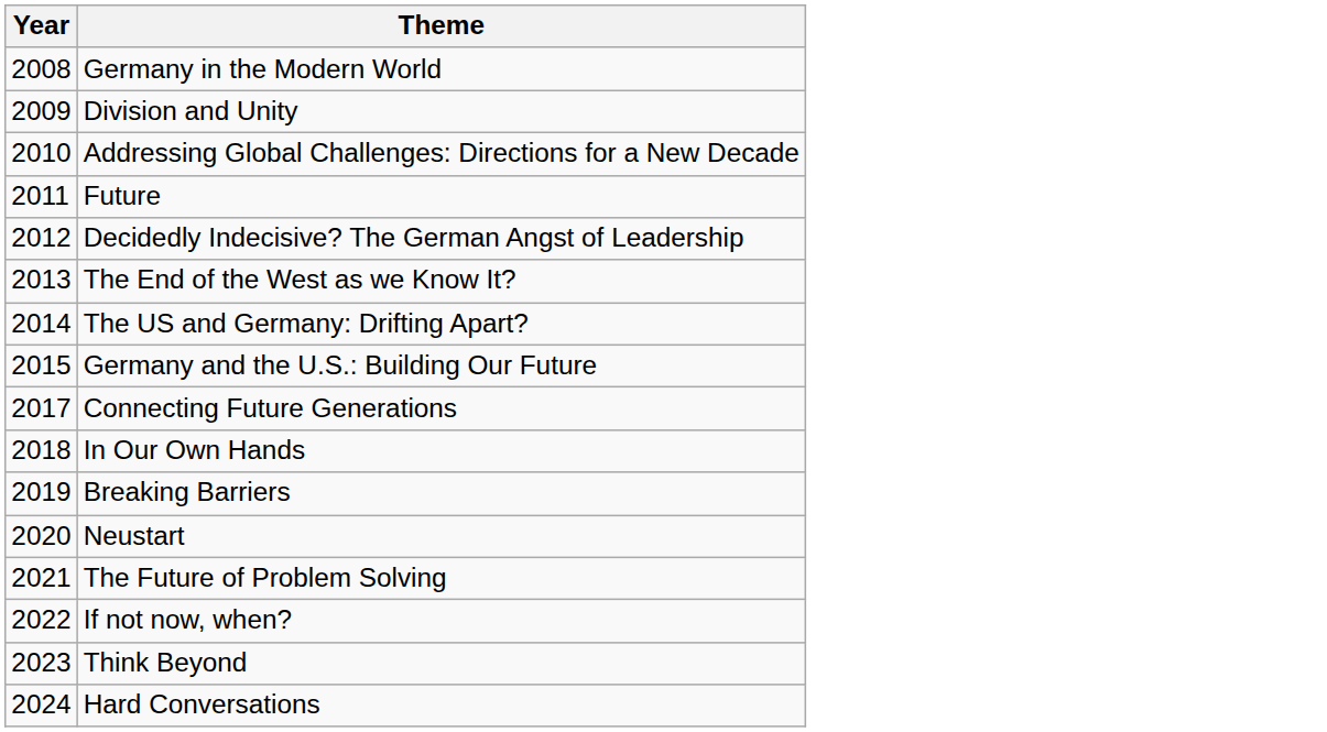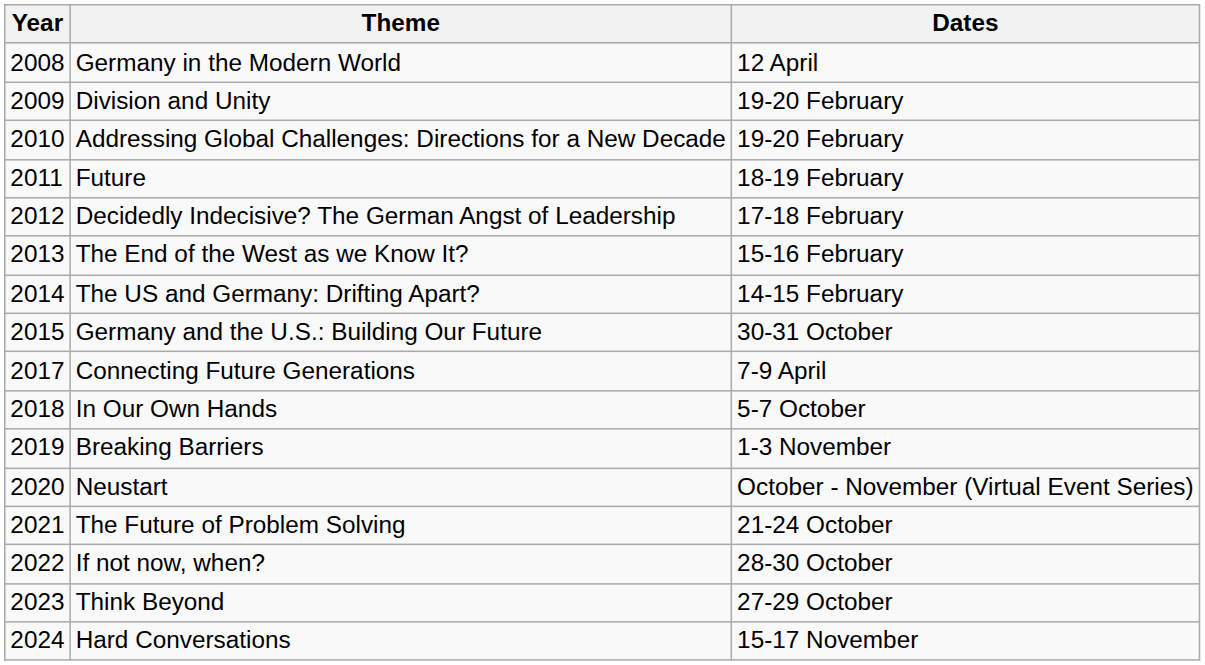+ column: Dates | 12 April | 19-20 February | 19-20 February | 18-19 February | 17-18 February | 15-16 February | 14-15 February | 30-31 October | 7-9 April | 5-7 October | 1-3 November | October - November (Virtual Event Series) | 21-24 October | 28-30 October | 27-29 October | 15-17 November
